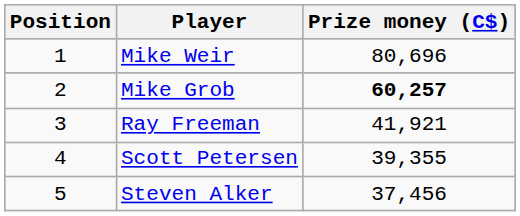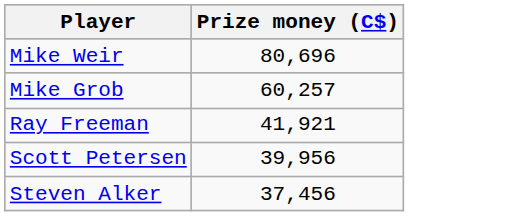- column: Position | 1 | 2 | 3 | 4 | 5
Mike Grob | Prize money (C$): bold -> normal
Scott Petersen | Prize money (C$): 39,355 -> 39,956
